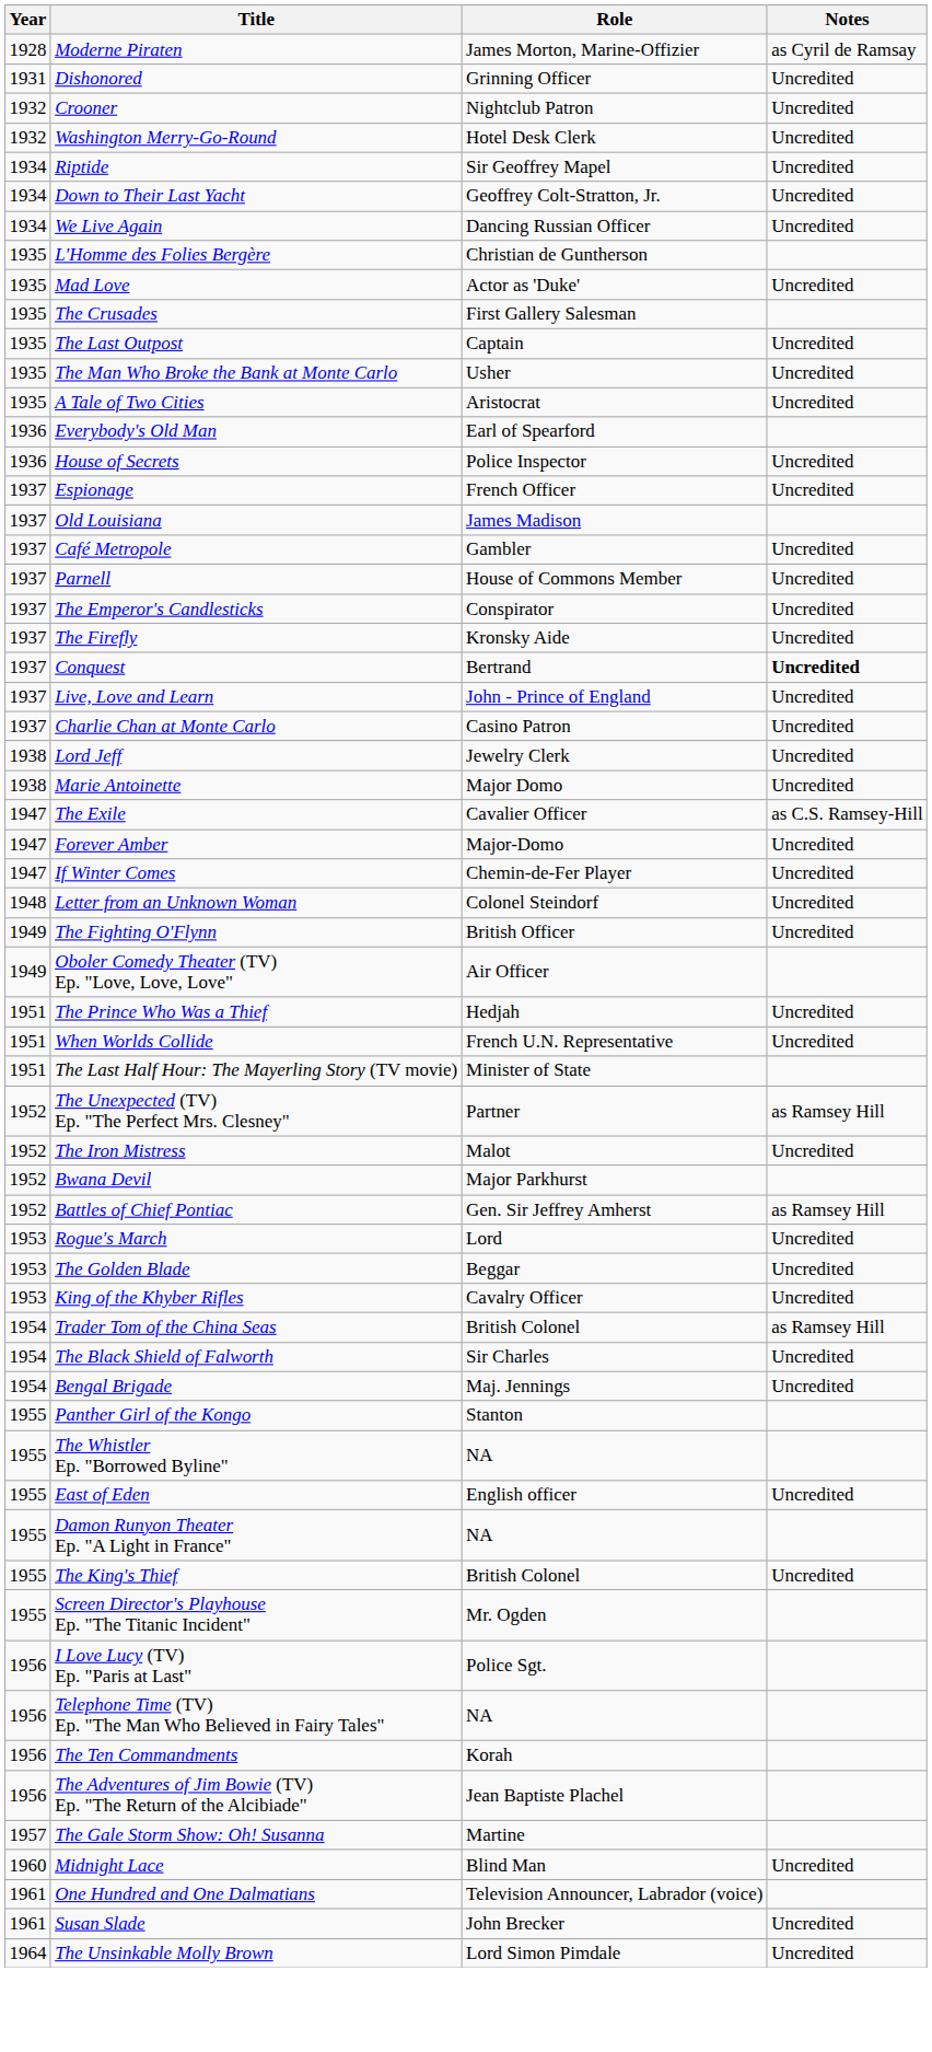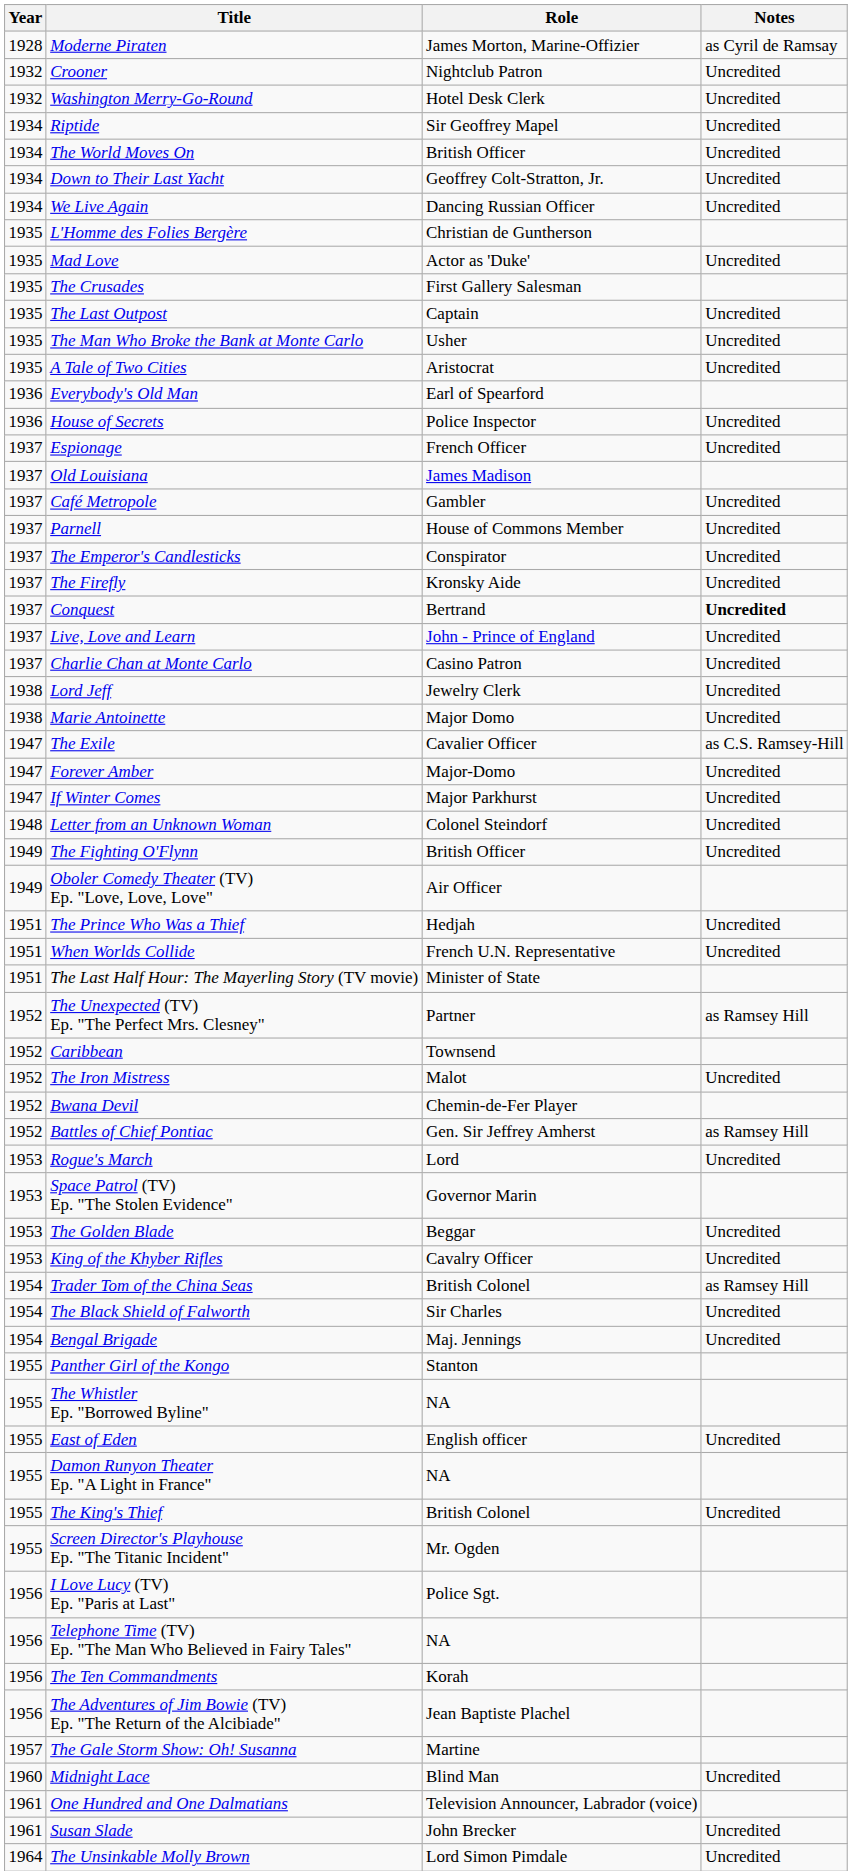- row: 1931 | Dishonored | Grinning Officer | Uncredited
+ row: 1934 | The World Moves On | British Officer | Uncredited
If Winter Comes | Role: Chemin-de-Fer Player -> Major Parkhurst
+ row: 1952 | Caribbean | Townsend
Bwana Devil | Role: Major Parkhurst -> Chemin-de-Fer Player
+ row: 1953 | Space Patrol (TV) Ep. "The Stolen Evidence" | Governor Marin
